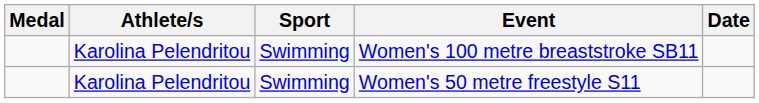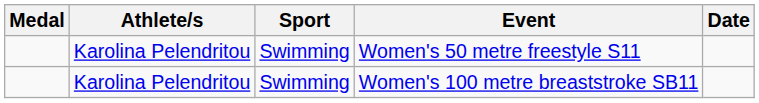rows swapped: Women's 50 metre freestyle S11 <-> Women's 100 metre breaststroke SB11
